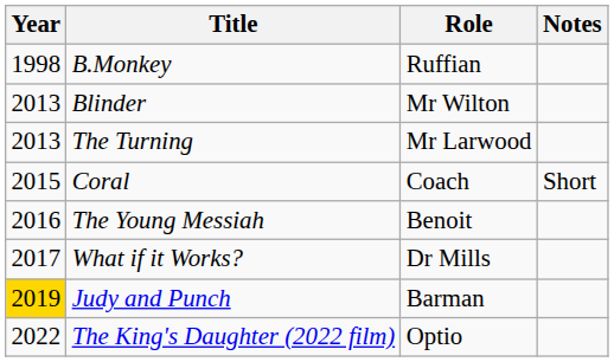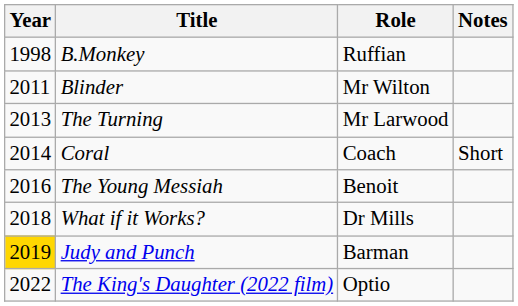Blinder | Year: 2013 -> 2011
Coral | Year: 2015 -> 2014
What if it Works? | Year: 2017 -> 2018
